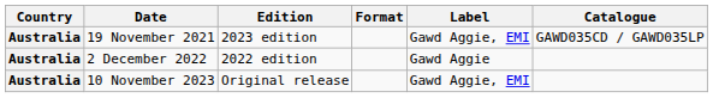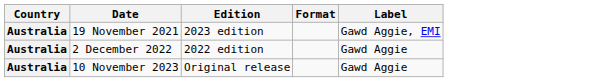- column: Catalogue | GAWD035CD / GAWD035LP
10 November 2023 | Label: Gawd Aggie, EMI -> Gawd Aggie
